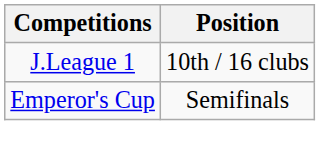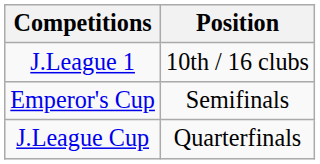+ row: J.League Cup | Quarterfinals
